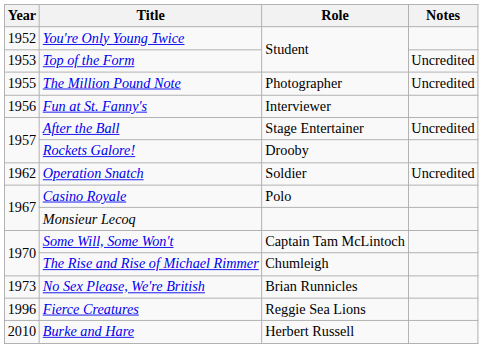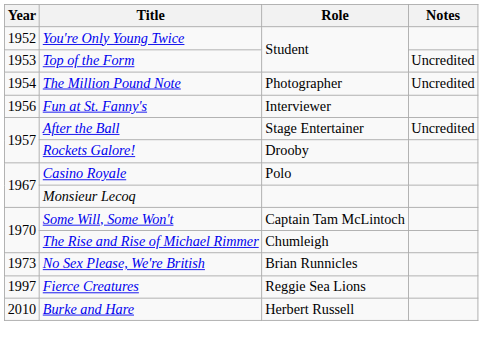The Million Pound Note | Year: 1955 -> 1954
- row: 1962 | Operation Snatch | Soldier | Uncredited
Fierce Creatures | Year: 1996 -> 1997
